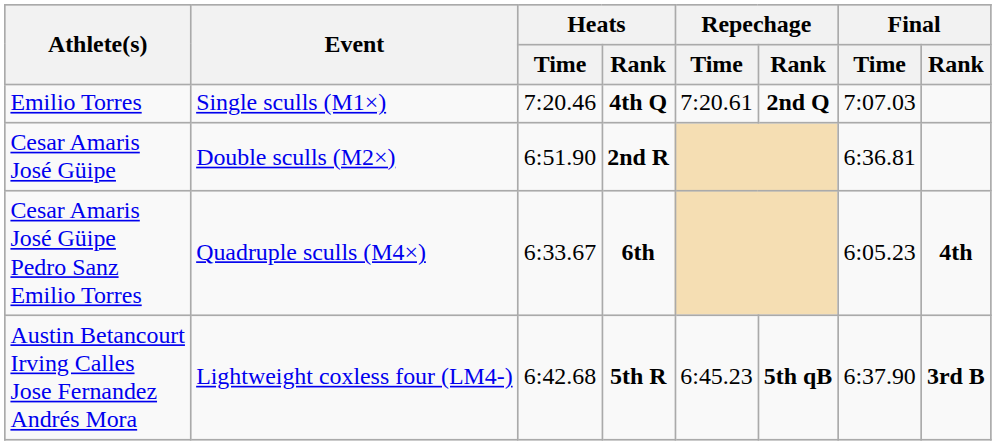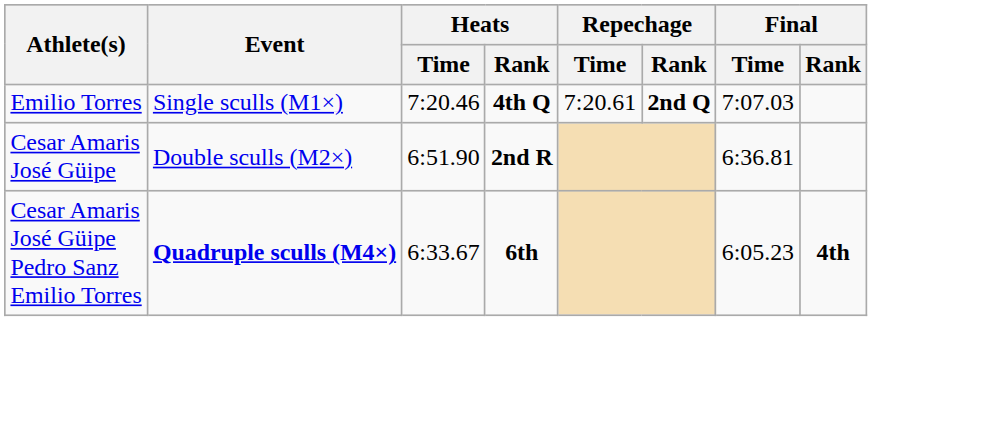Cesar Amaris José Güipe Pedro Sanz Emilio Torres | Event: normal -> bold
- row: Austin Betancourt Irving Calles Jose Fernandez Andrés Mora | Lightweight coxless four (LM4-) | 6:42.68 | 5th R | 6:45.23 | 5th qB | 6:37.90 | 3rd B
